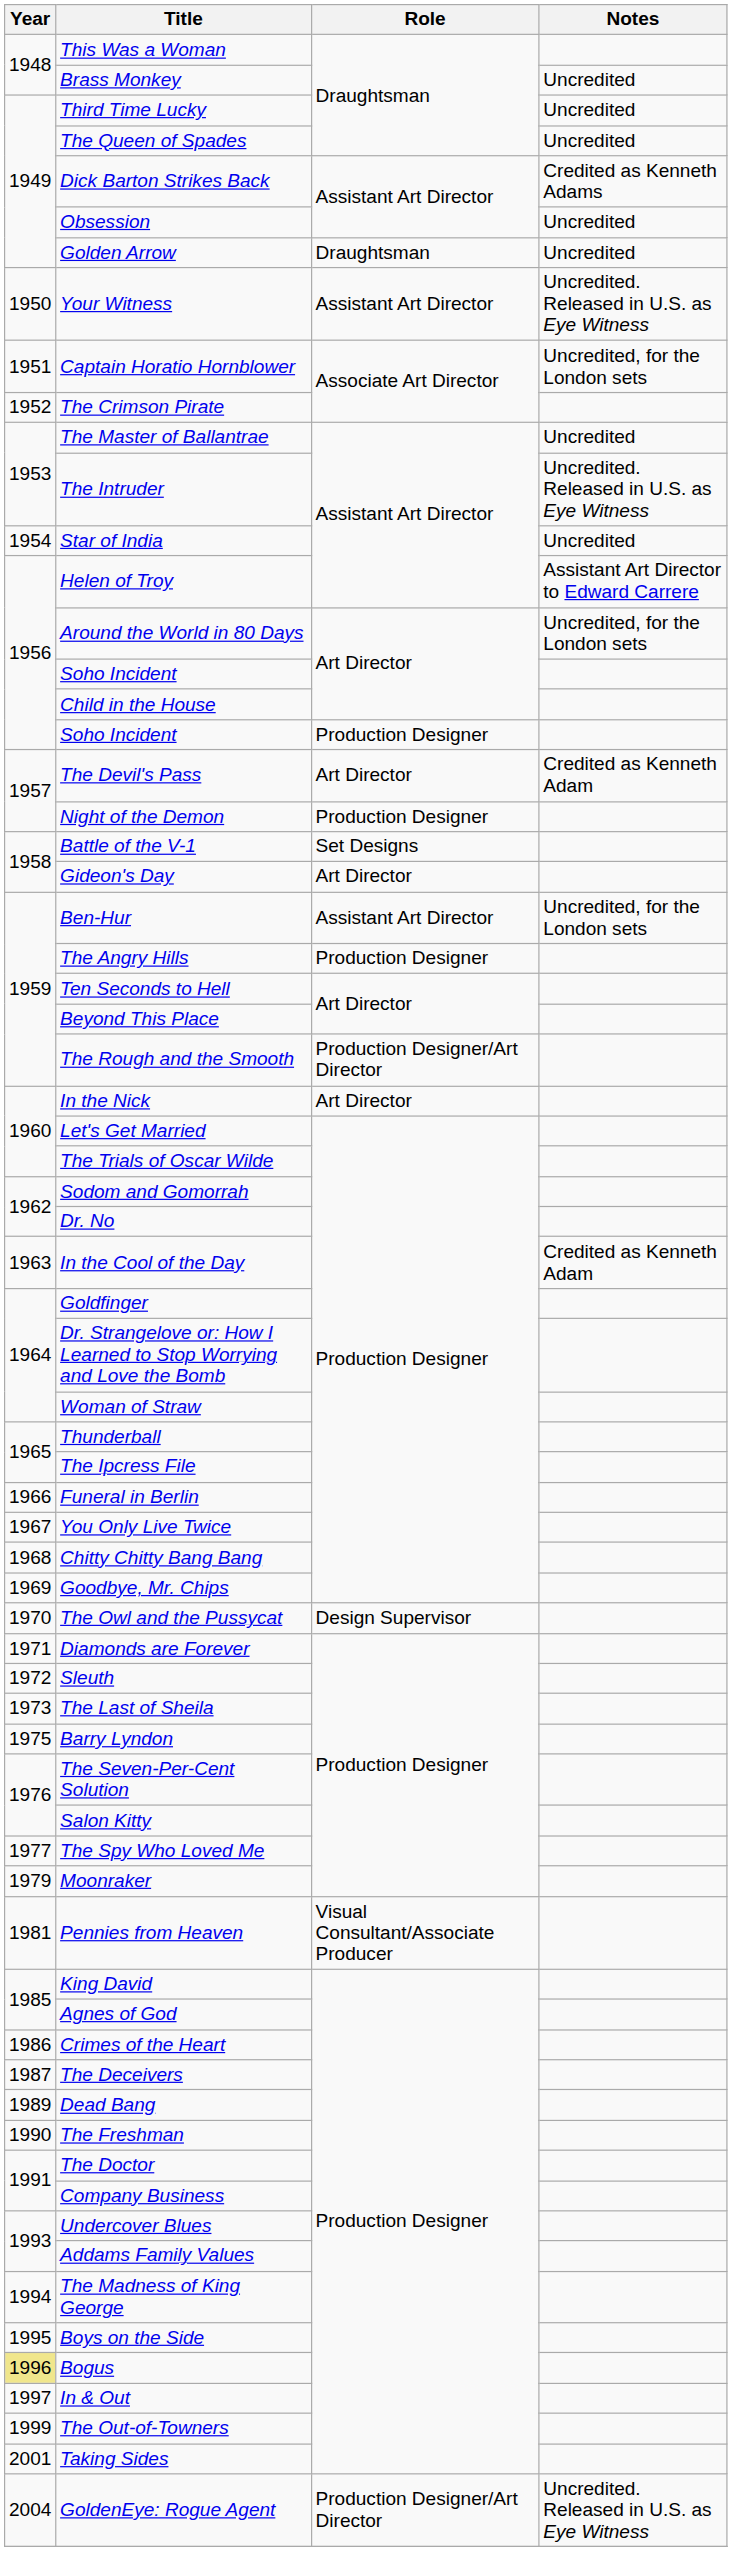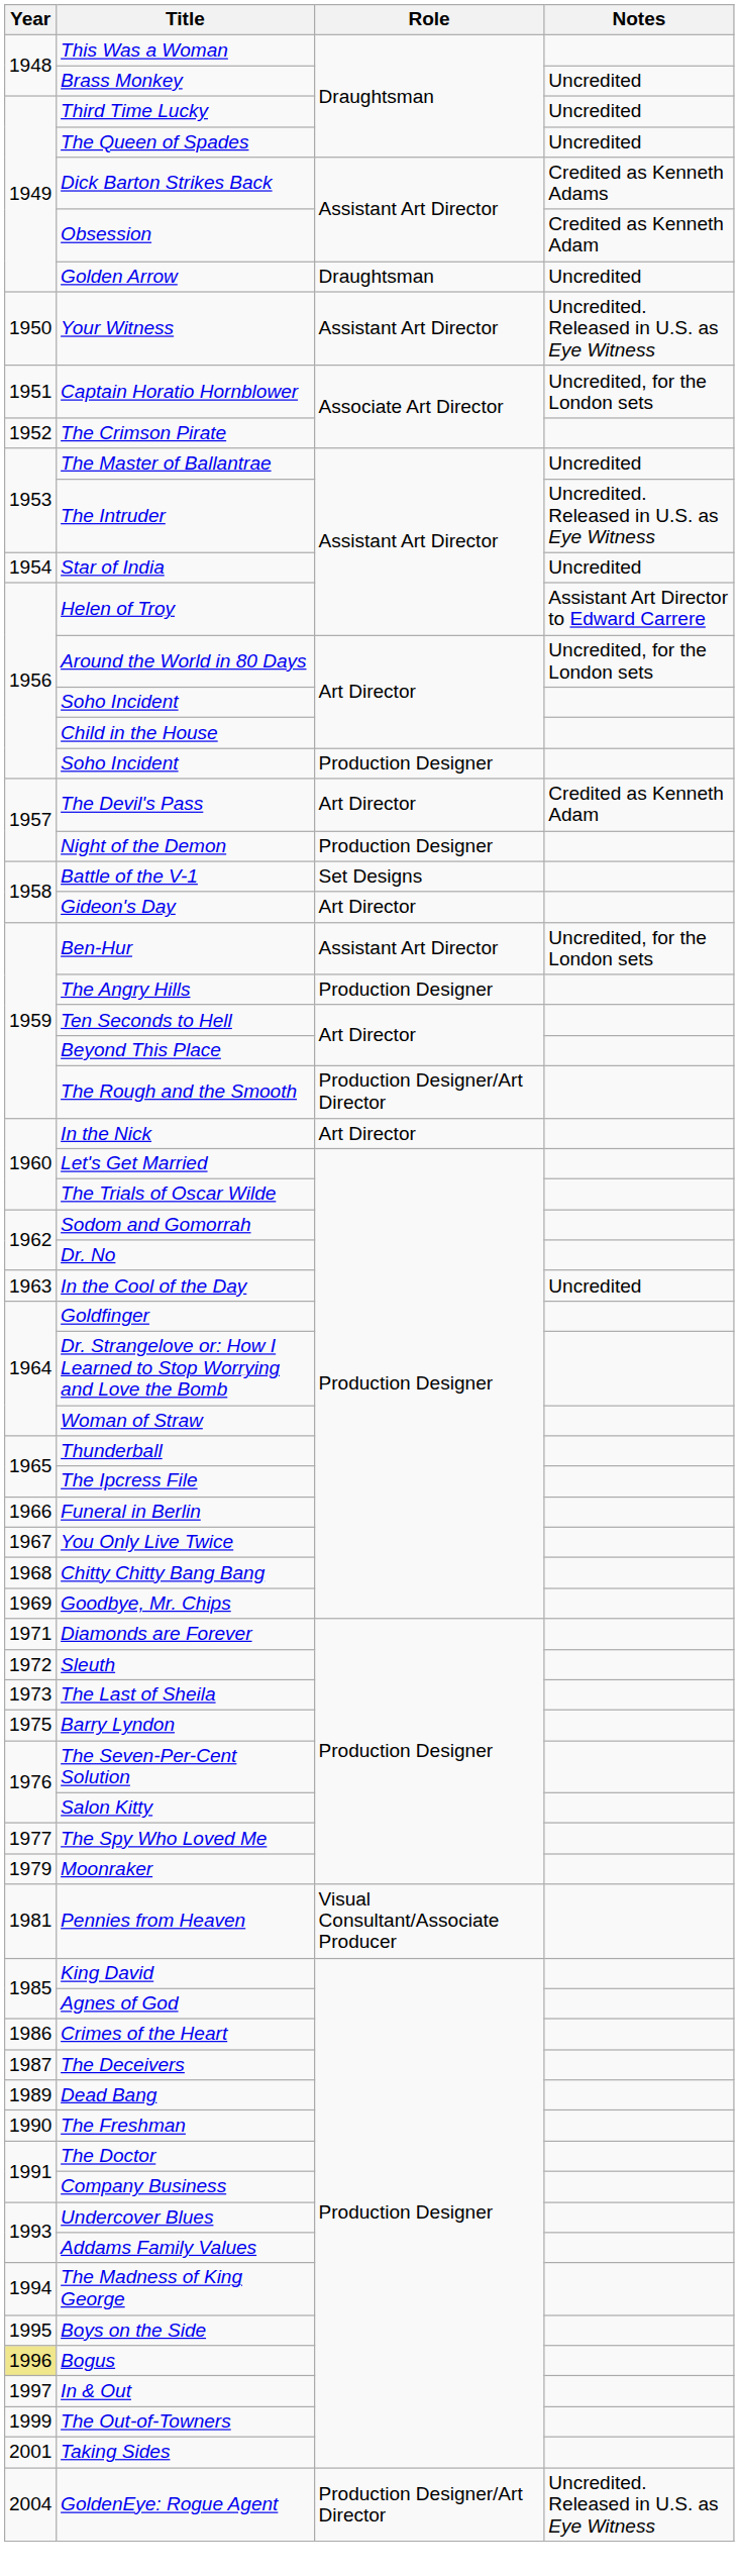Obsession | Notes: Uncredited -> Credited as Kenneth Adam
In the Cool of the Day | Notes: Credited as Kenneth Adam -> Uncredited
- row: 1970 | The Owl and the Pussycat | Design Supervisor
